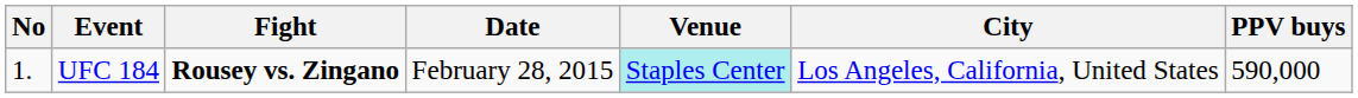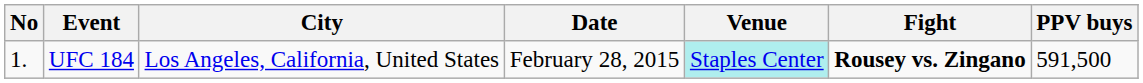columns swapped: Fight <-> City
UFC 184 | PPV buys: 590,000 -> 591,500
